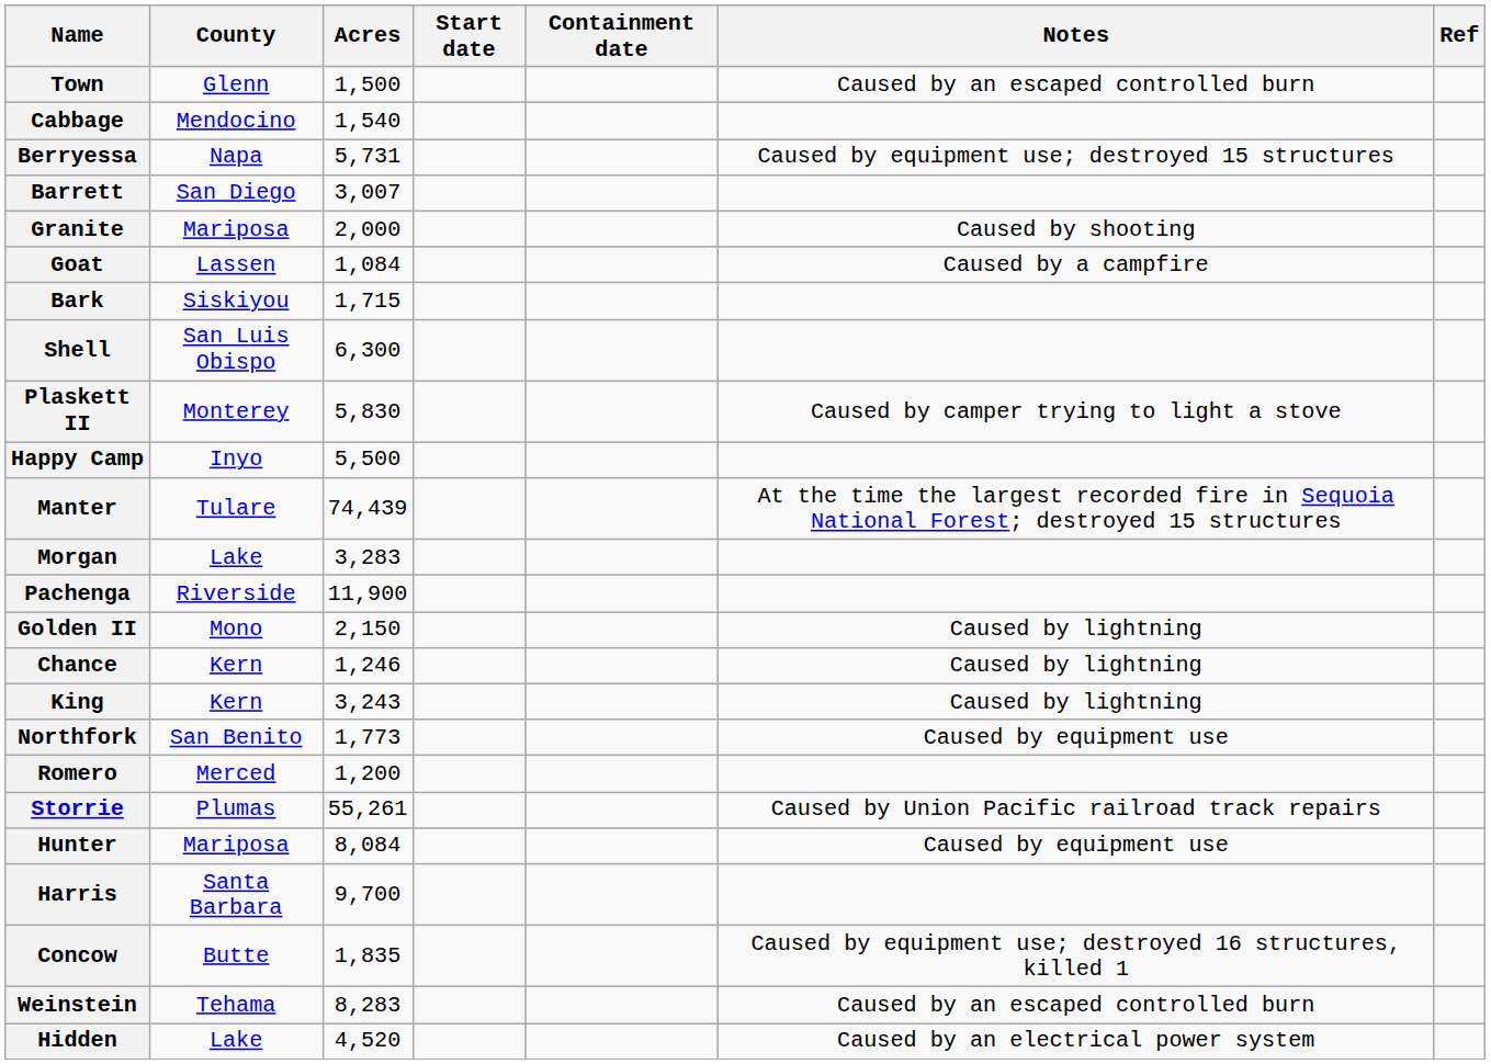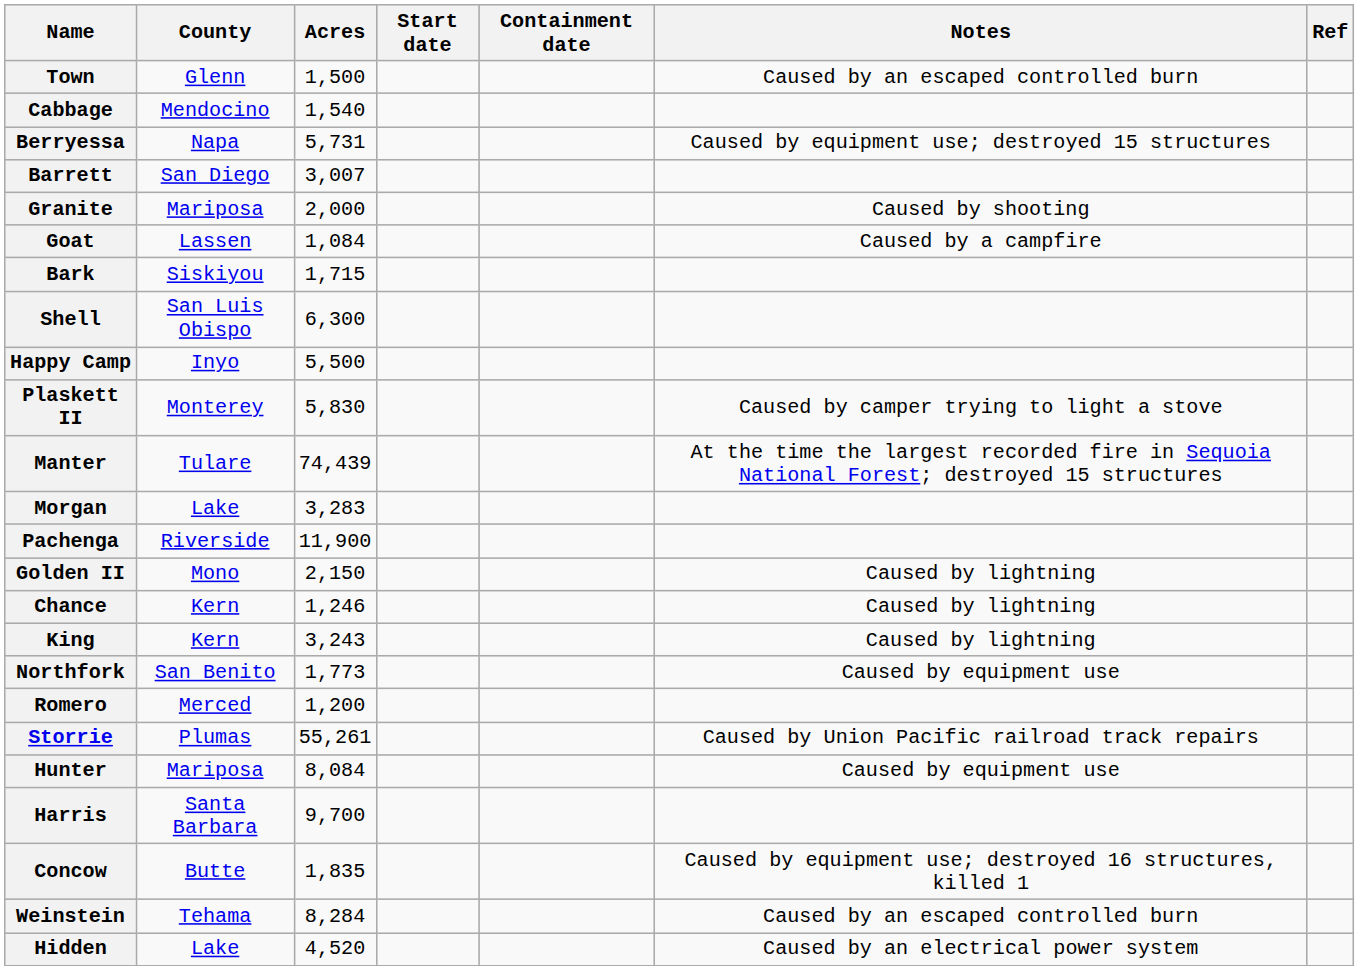rows swapped: Plaskett II <-> Happy Camp
Weinstein | Acres: 8,283 -> 8,284
